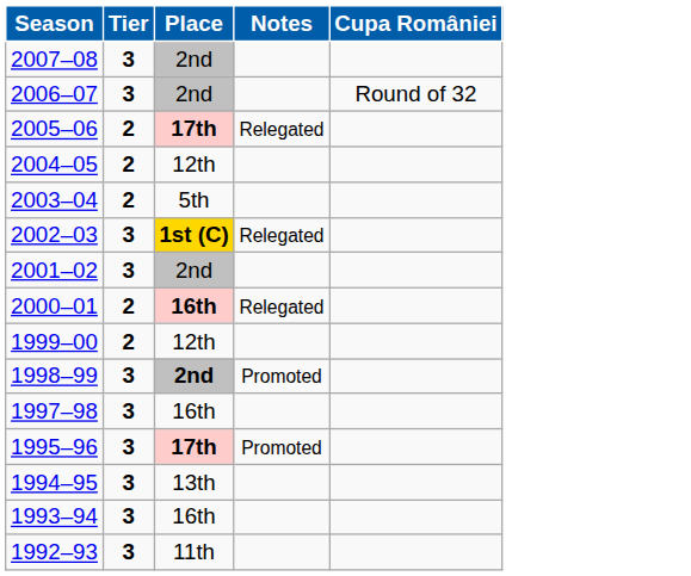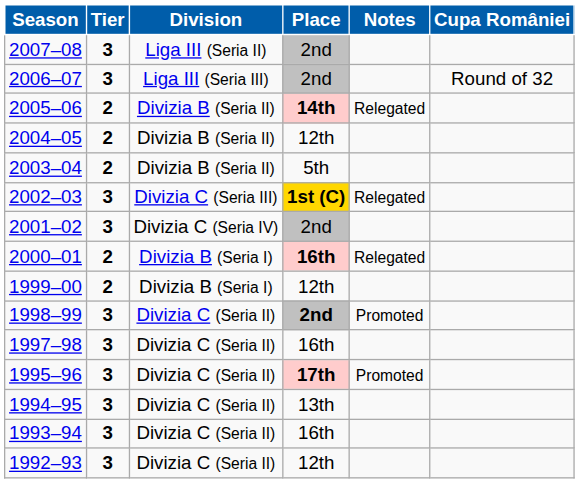+ column: Division | Liga III (Seria II) | Liga III (Seria III) | Divizia B (Seria II) | Divizia B (Seria II) | Divizia B (Seria II) | Divizia C (Seria III) | Divizia C (Seria IV) | Divizia B (Seria I) | Divizia B (Seria I) | Divizia C (Seria II) | Divizia C (Seria II) | Divizia C (Seria II) | Divizia C (Seria II) | Divizia C (Seria II) | Divizia C (Seria II)
2005–06 | Place: 17th -> 14th
1992–93 | Place: 11th -> 12th
